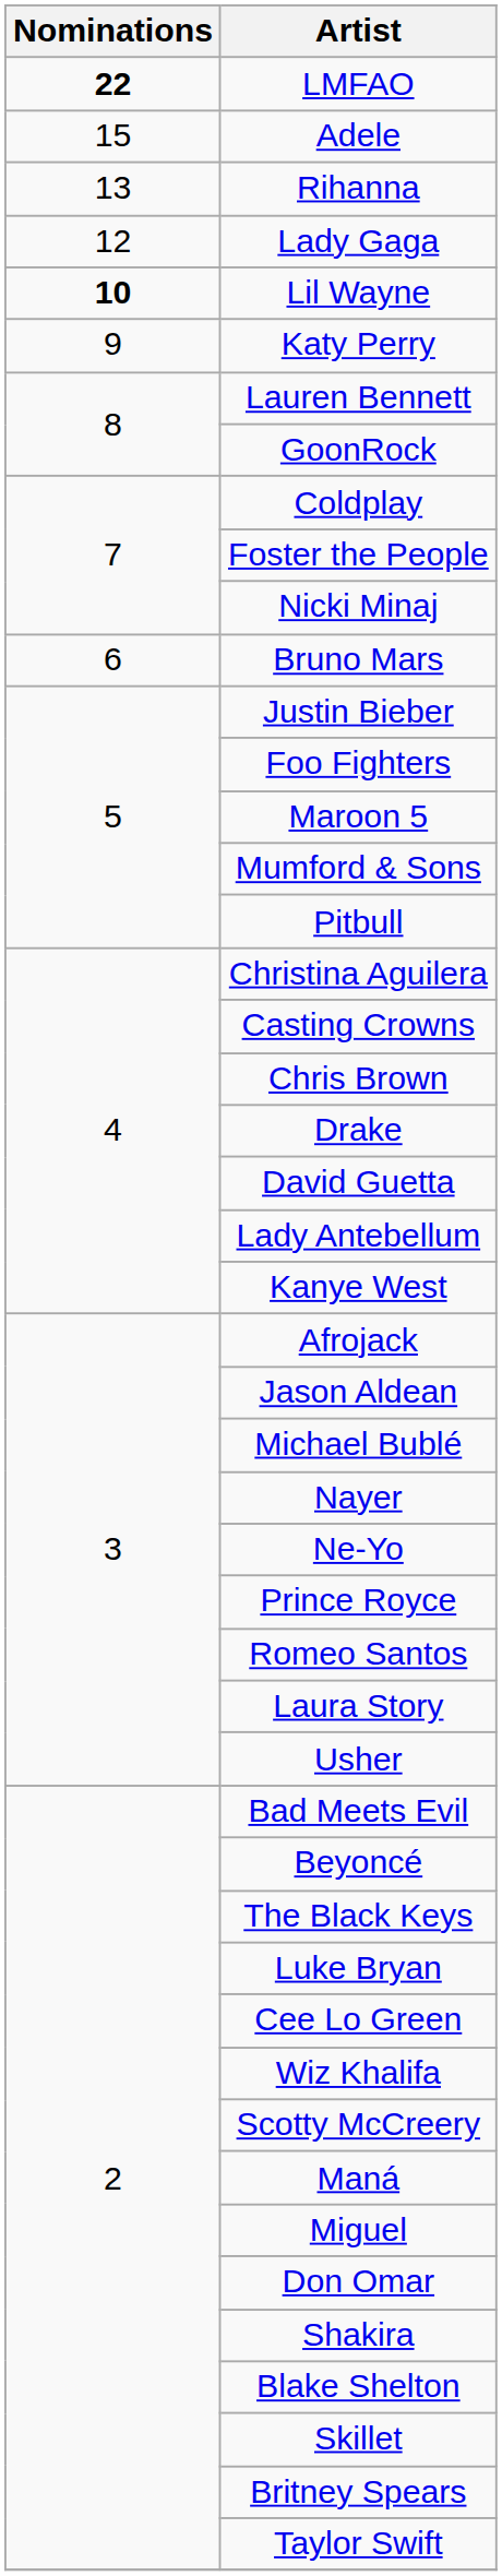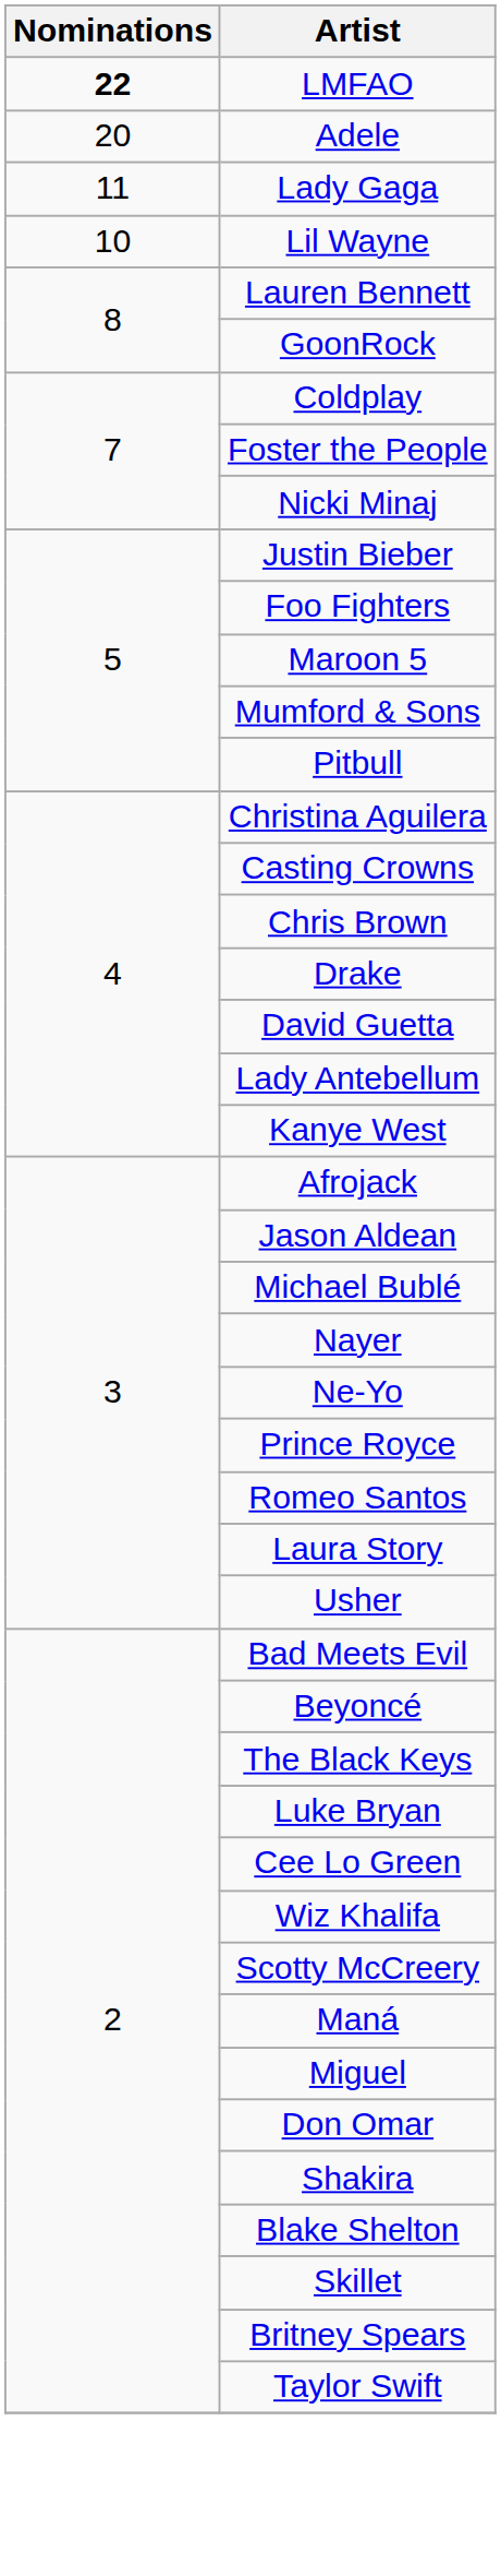Adele | Nominations: 15 -> 20
- row: 13 | Rihanna
Lady Gaga | Nominations: 12 -> 11
Lil Wayne | Nominations: bold -> normal
- row: 9 | Katy Perry
- row: 6 | Bruno Mars
